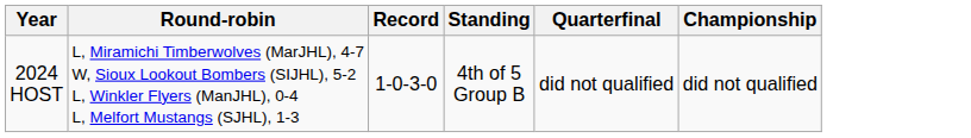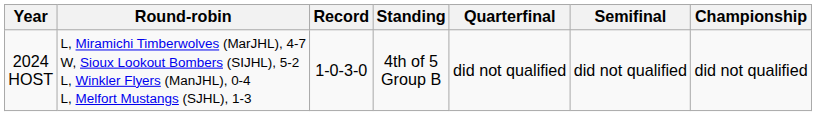+ column: Semifinal | did not qualified
